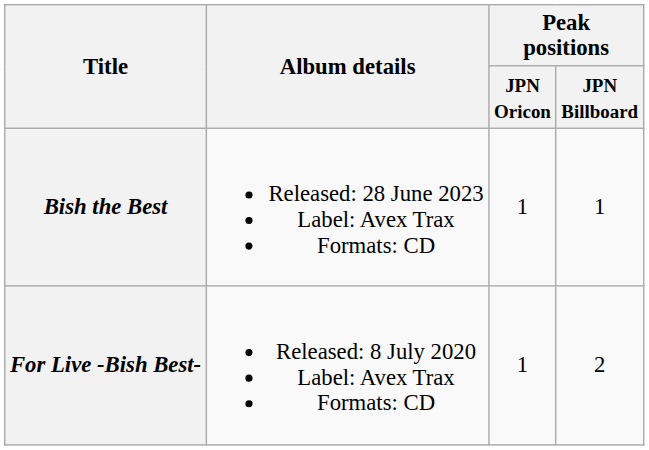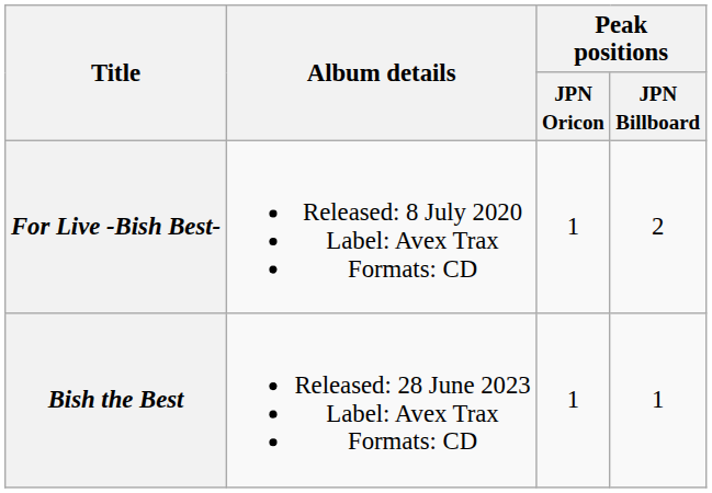rows swapped: For Live -Bish Best- <-> Bish the Best
